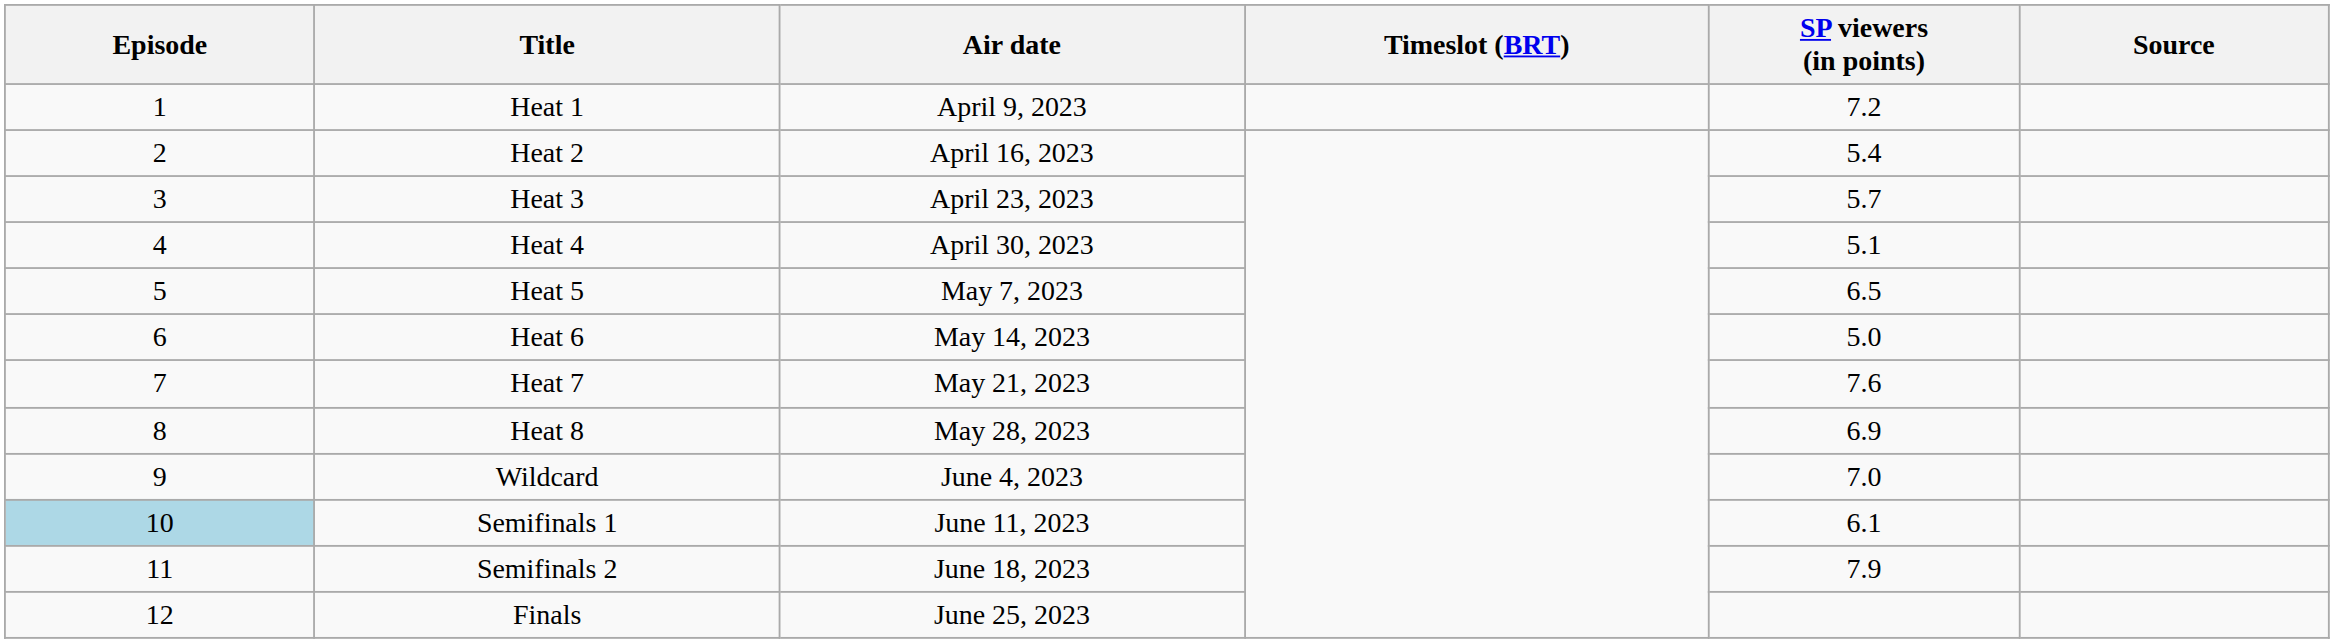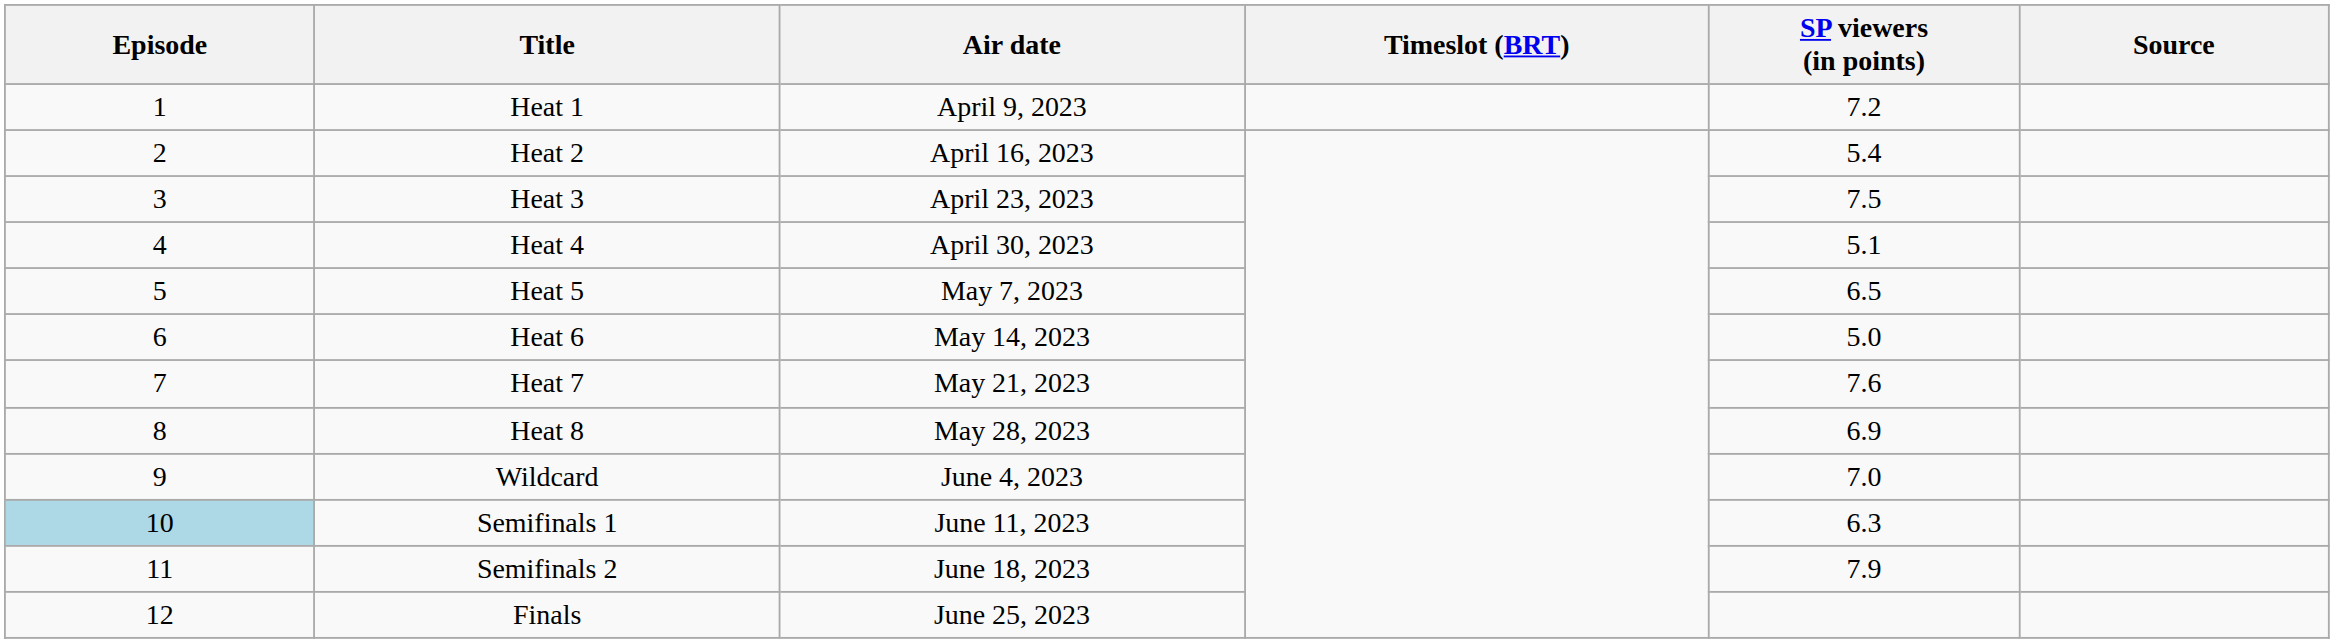Heat 3 | SP viewers (in points): 5.7 -> 7.5
Semifinals 1 | SP viewers (in points): 6.1 -> 6.3
